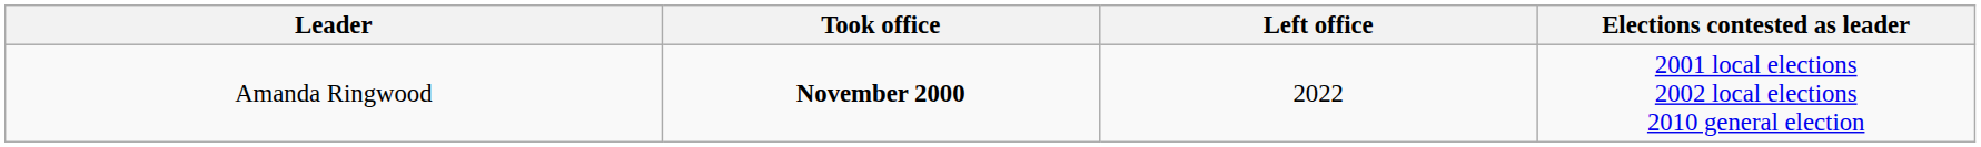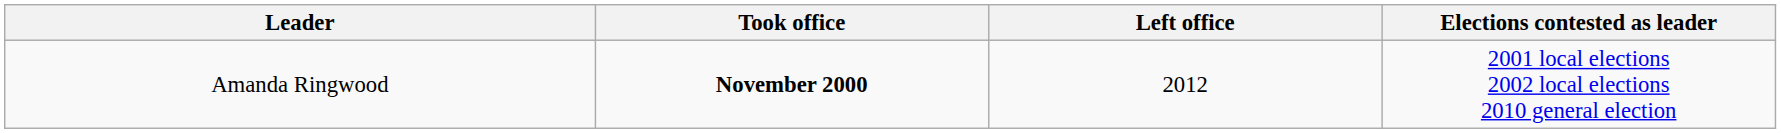Amanda Ringwood | Left office: 2022 -> 2012
